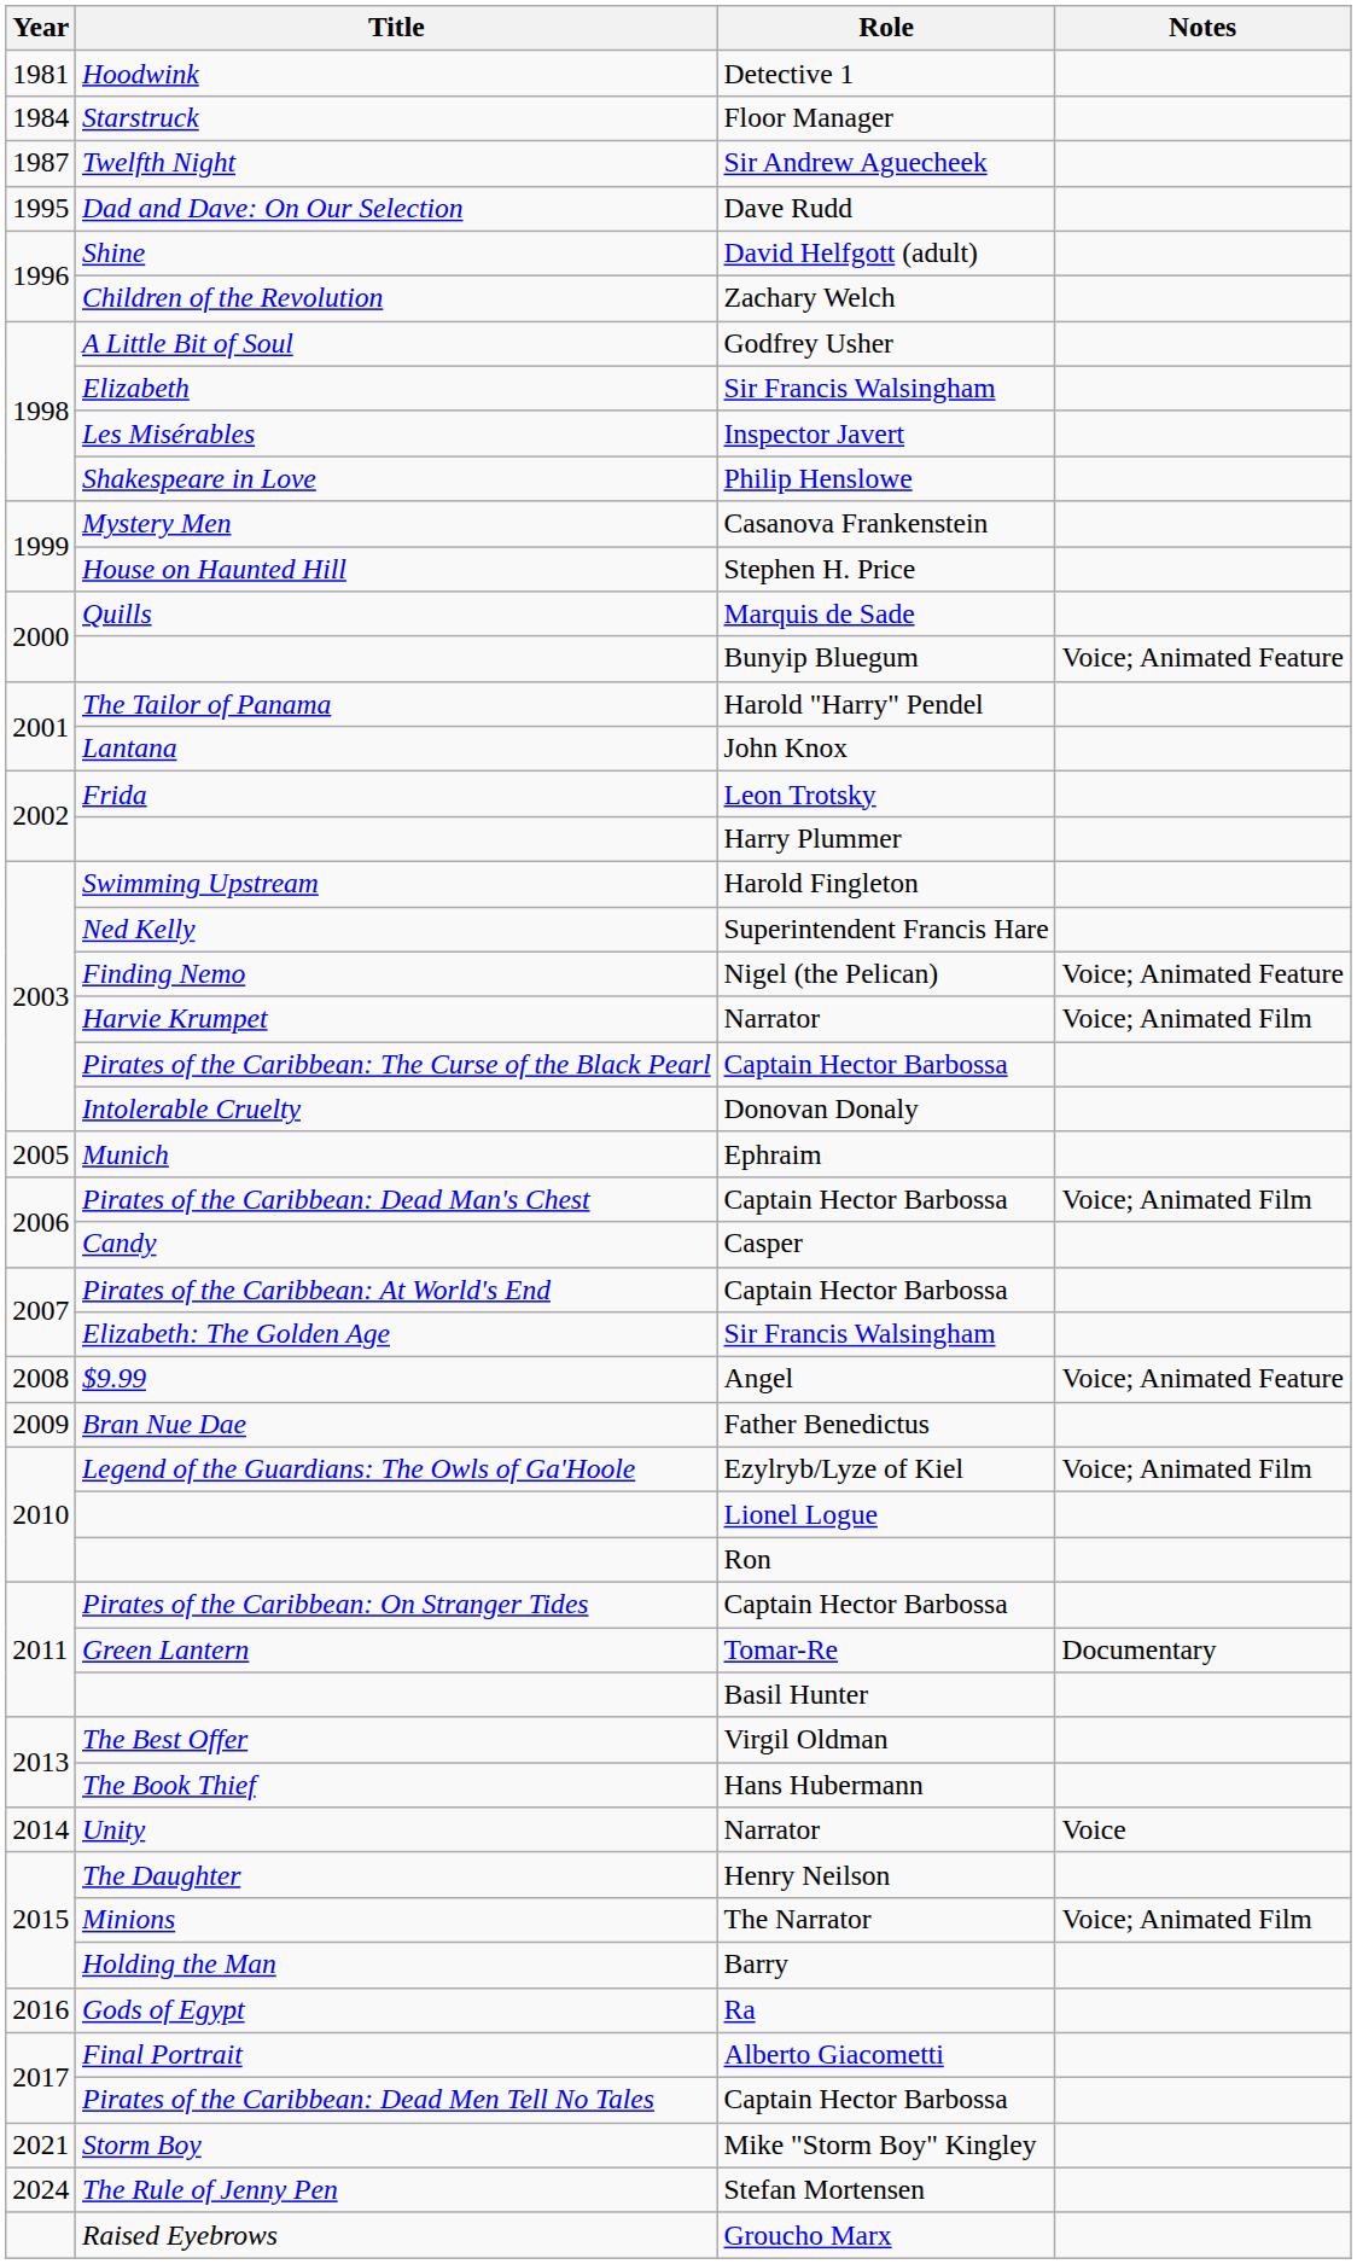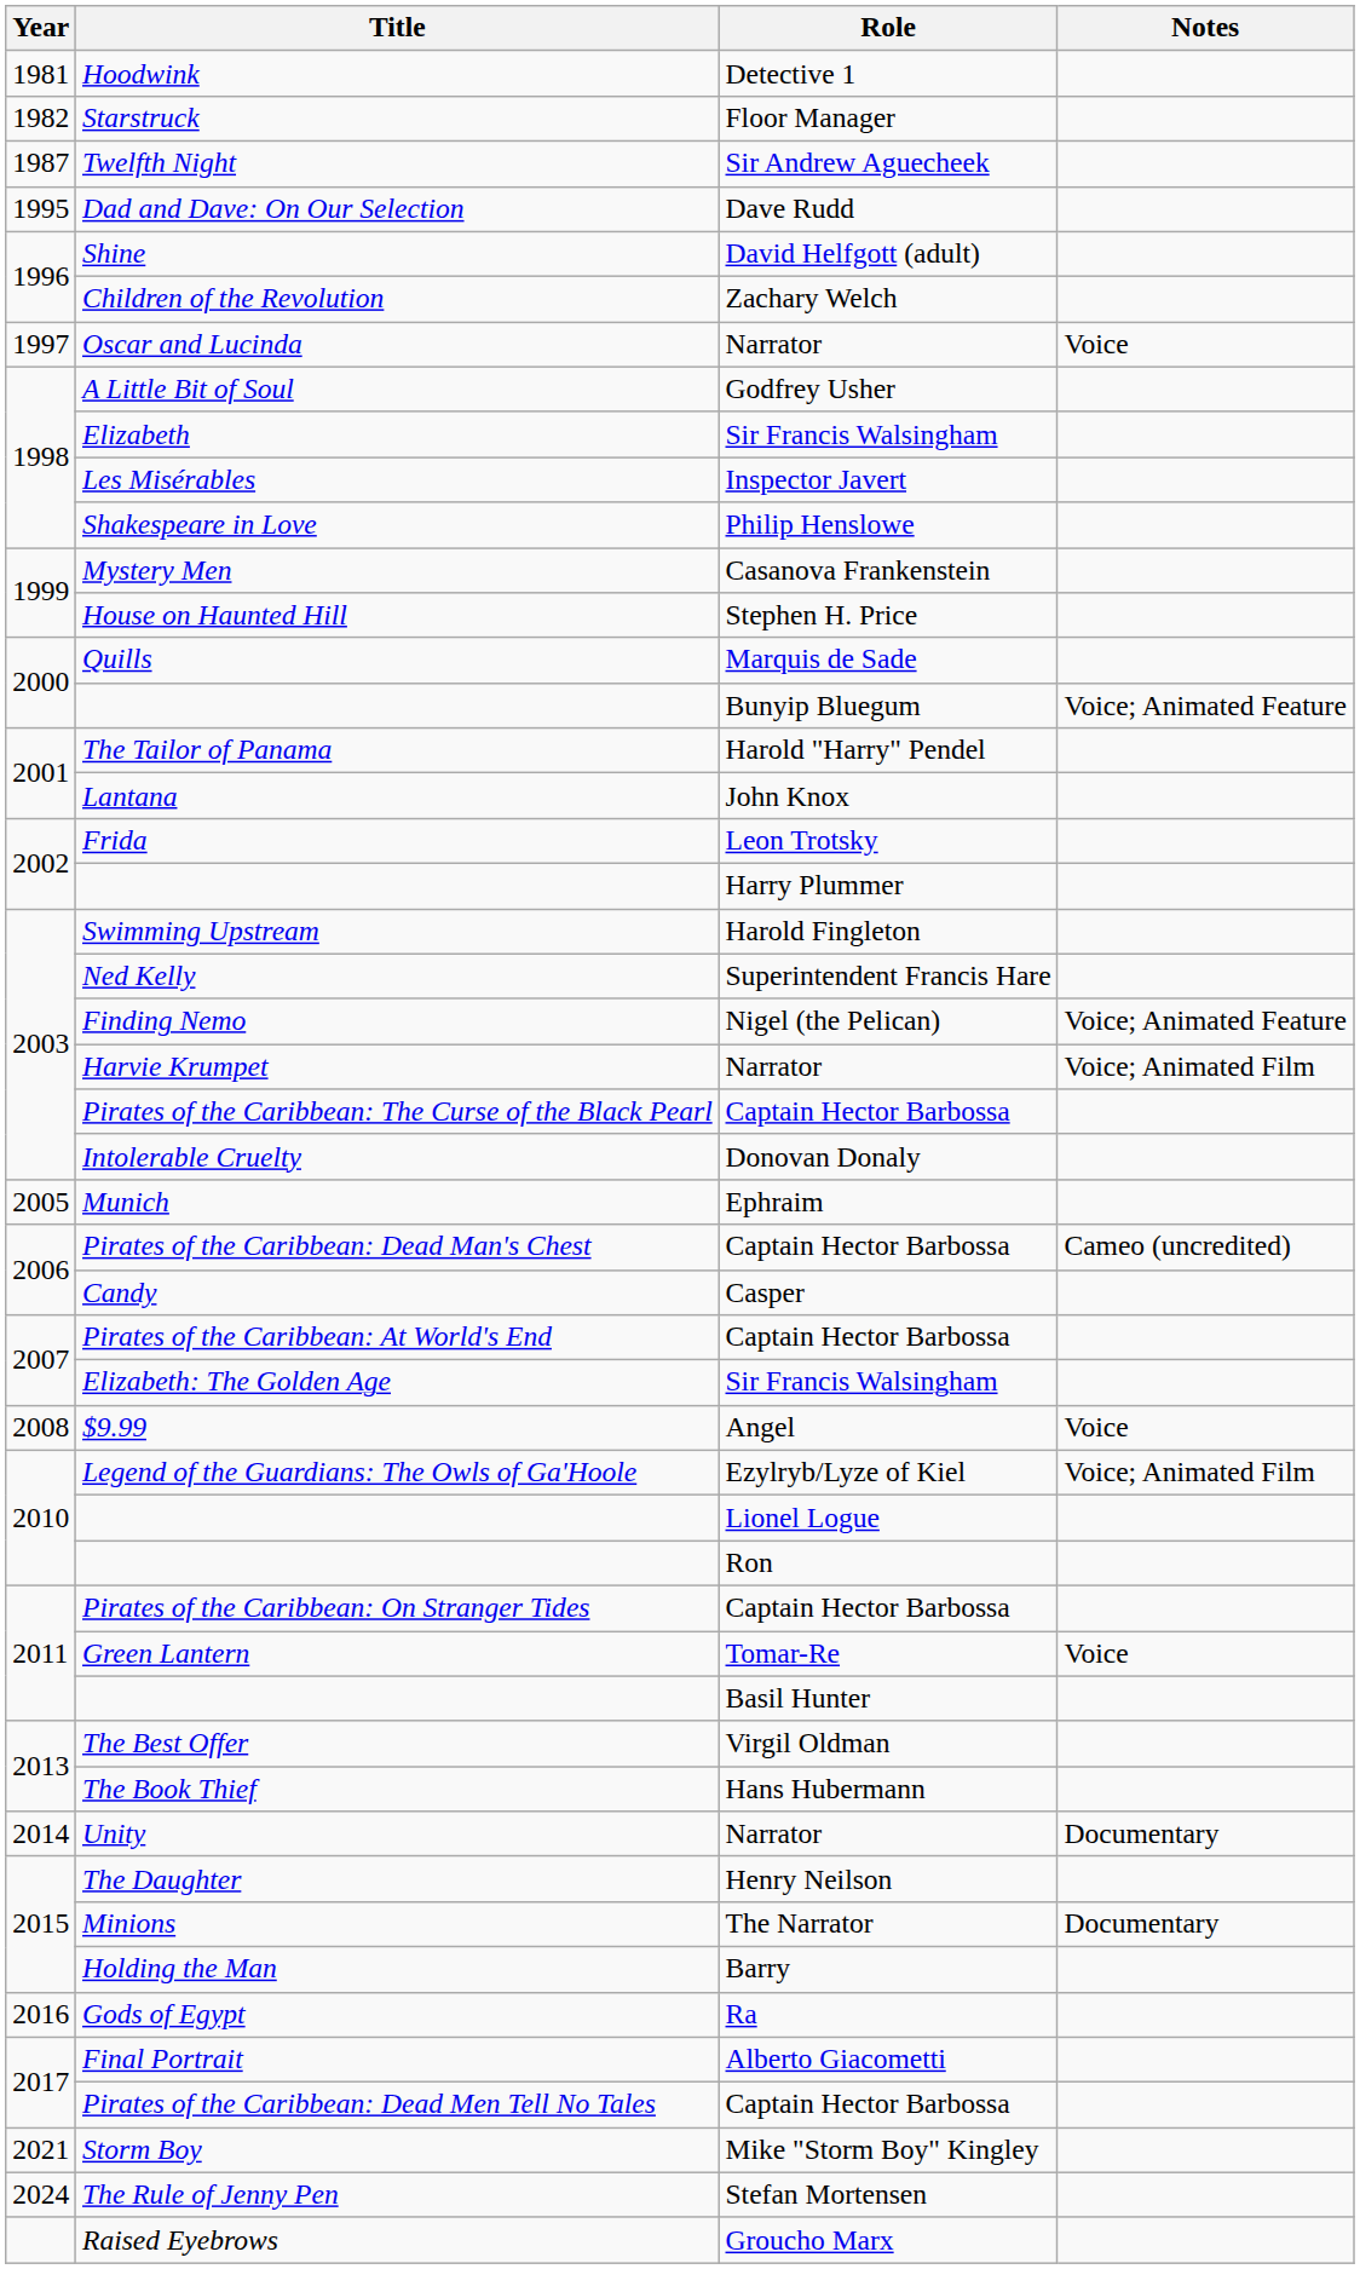Starstruck | Year: 1984 -> 1982
+ row: 1997 | Oscar and Lucinda | Narrator | Voice
Pirates of the Caribbean: Dead Man's Chest | Notes: Voice; Animated Film -> Cameo (uncredited)
$9.99 | Notes: Voice; Animated Feature -> Voice
- row: 2009 | Bran Nue Dae | Father Benedictus
Green Lantern | Notes: Documentary -> Voice
Unity | Notes: Voice -> Documentary
Minions | Notes: Voice; Animated Film -> Documentary
